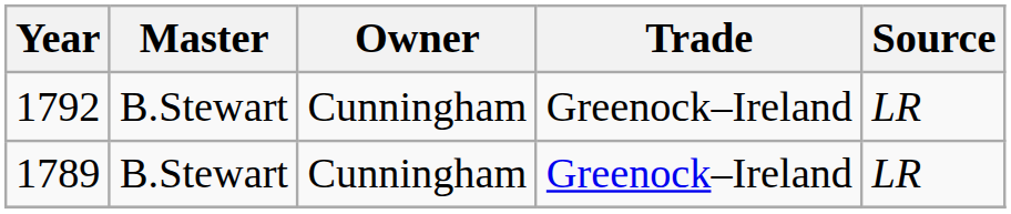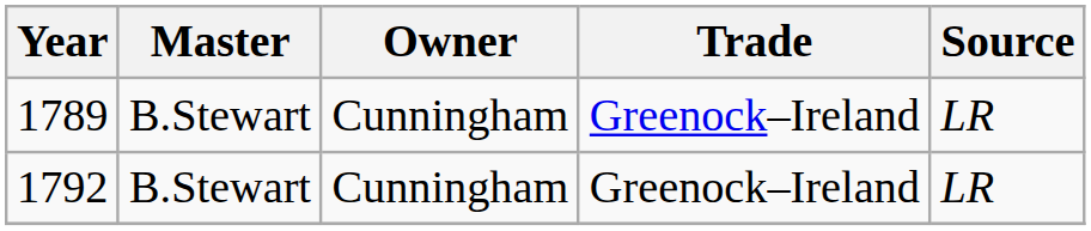rows swapped: 1789 <-> 1792
